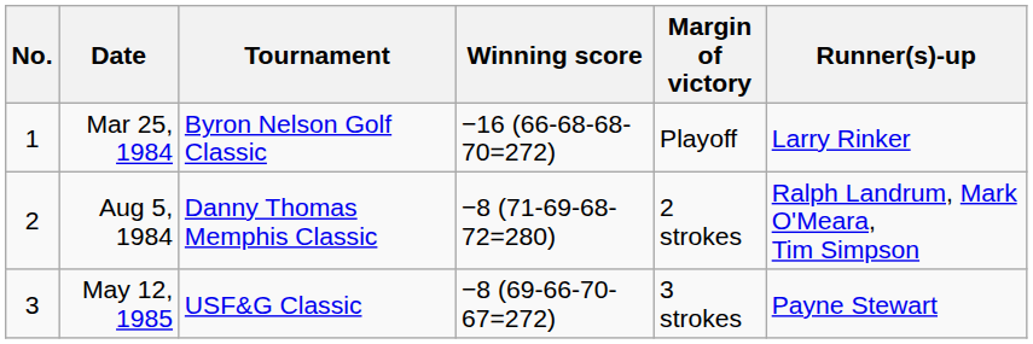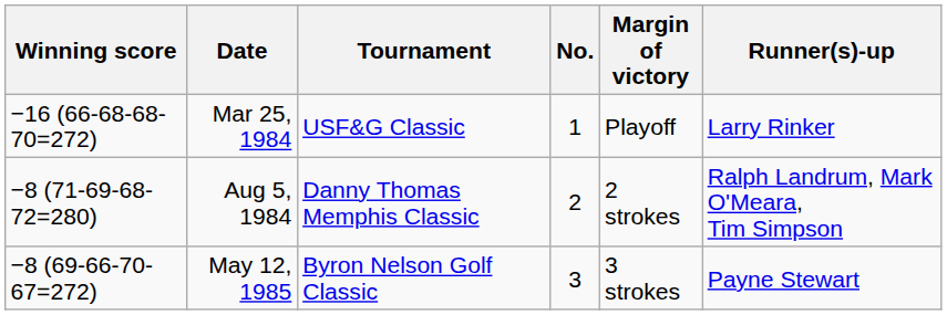columns swapped: No. <-> Winning score
Mar 25, 1984 | Tournament: Byron Nelson Golf Classic -> USF&G Classic
May 12, 1985 | Tournament: USF&G Classic -> Byron Nelson Golf Classic
